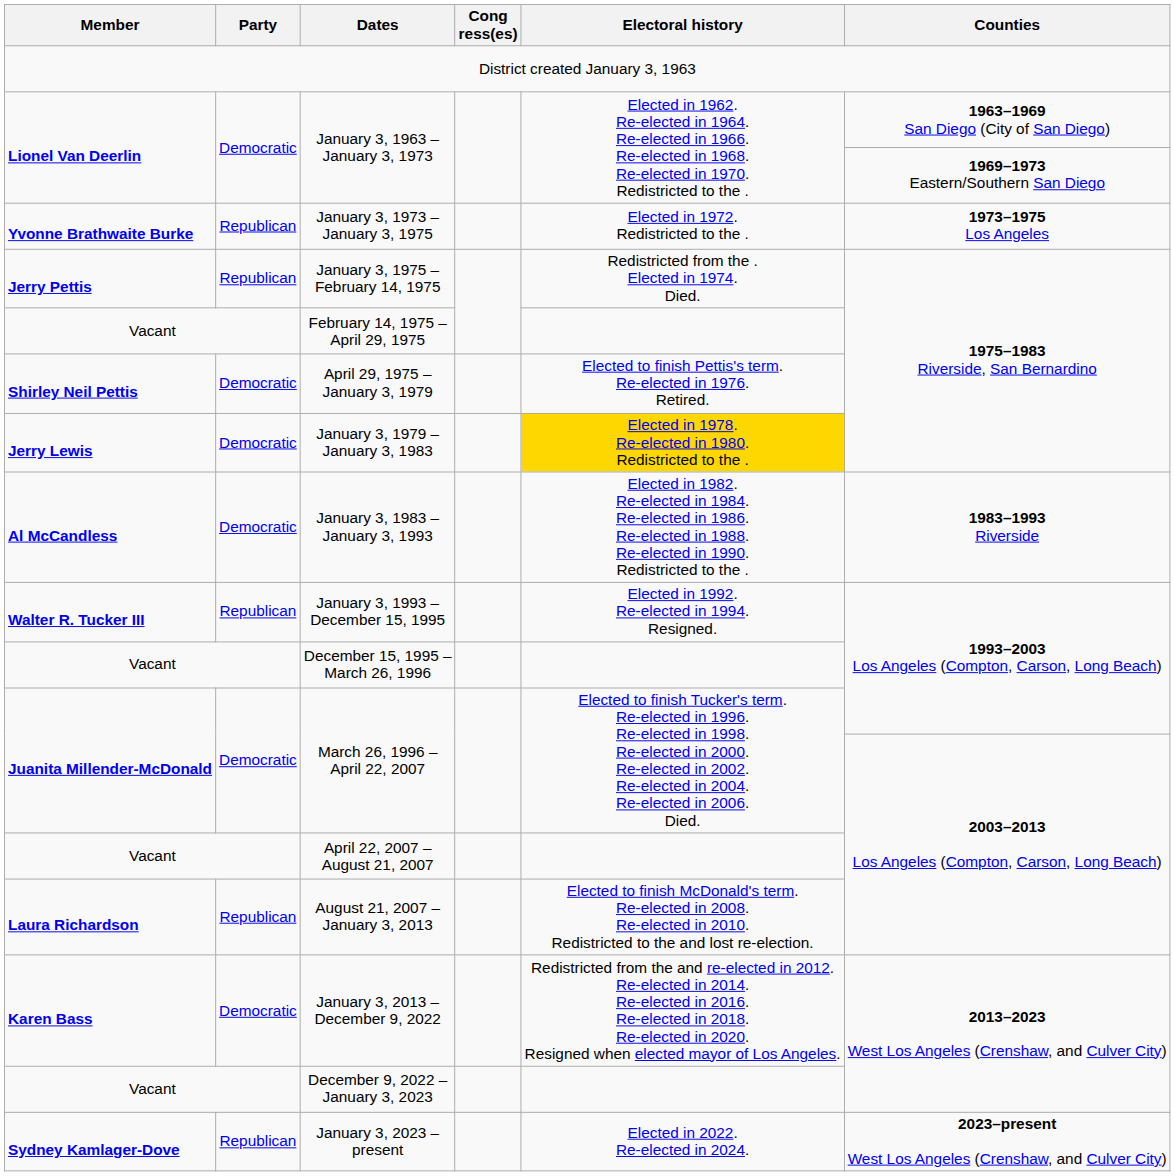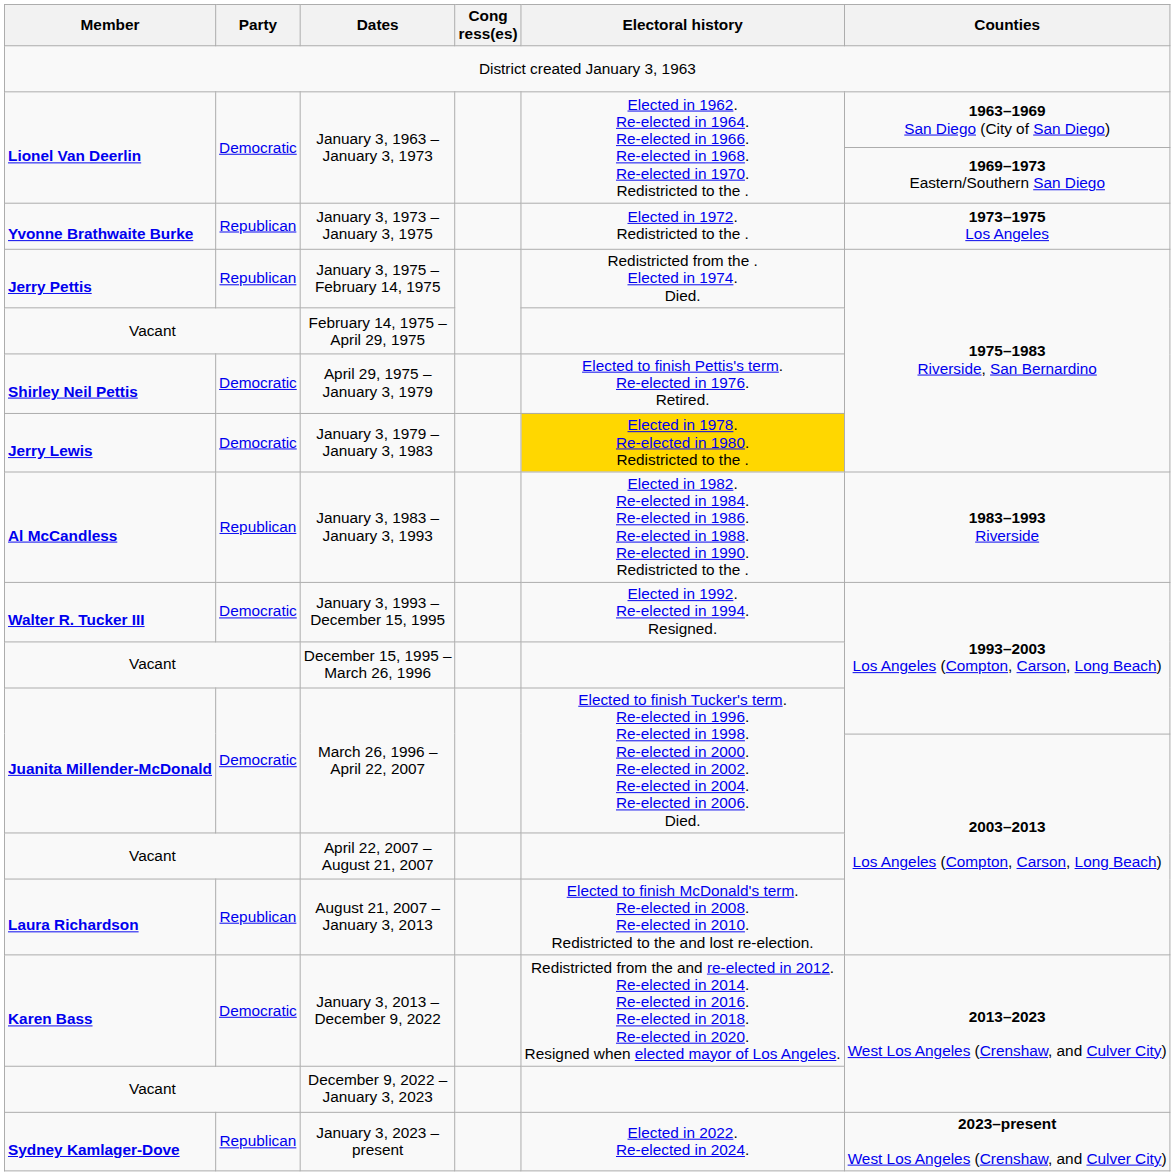January 3, 1983 – January 3, 1993 | Party: Democratic -> Republican
January 3, 1993 – December 15, 1995 | Party: Republican -> Democratic
